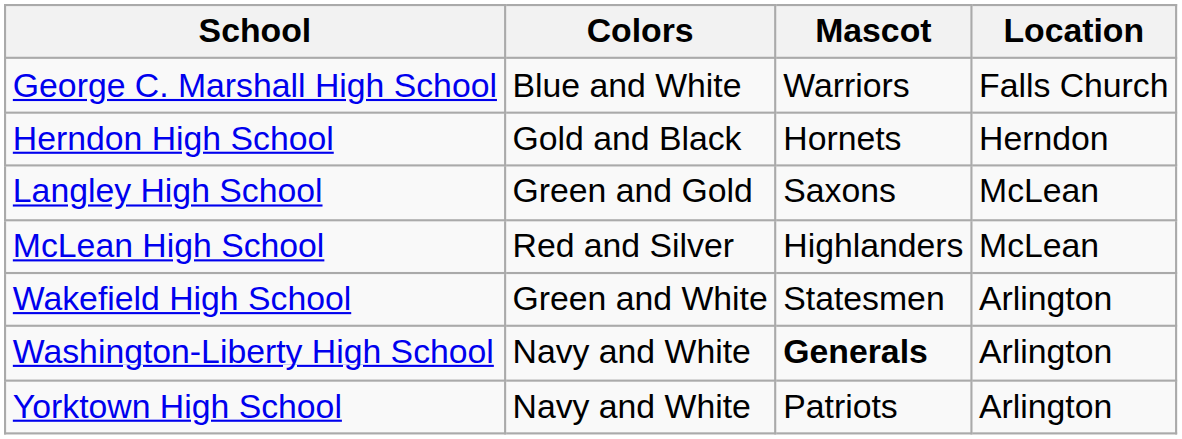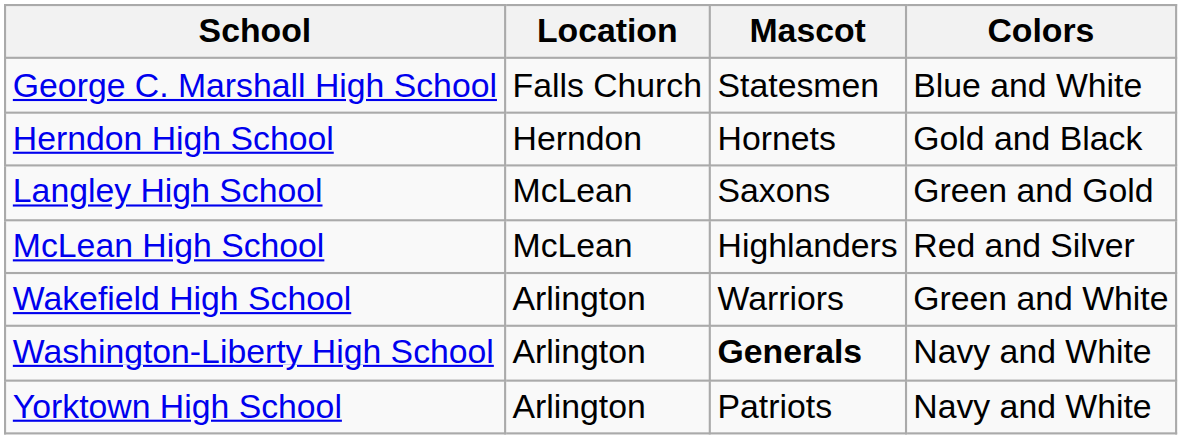columns swapped: Location <-> Colors
George C. Marshall High School | Mascot: Warriors -> Statesmen
Wakefield High School | Mascot: Statesmen -> Warriors
